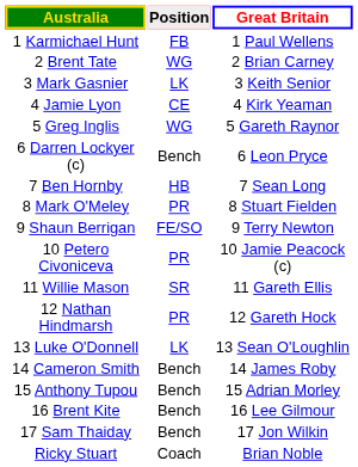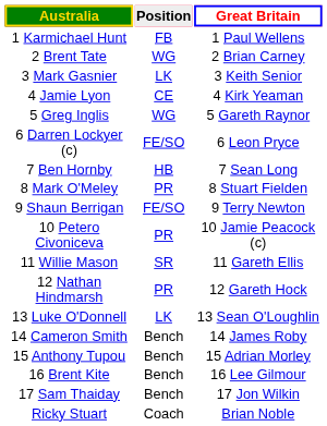6 Darren Lockyer (c) | Position: Bench -> FE/SO
